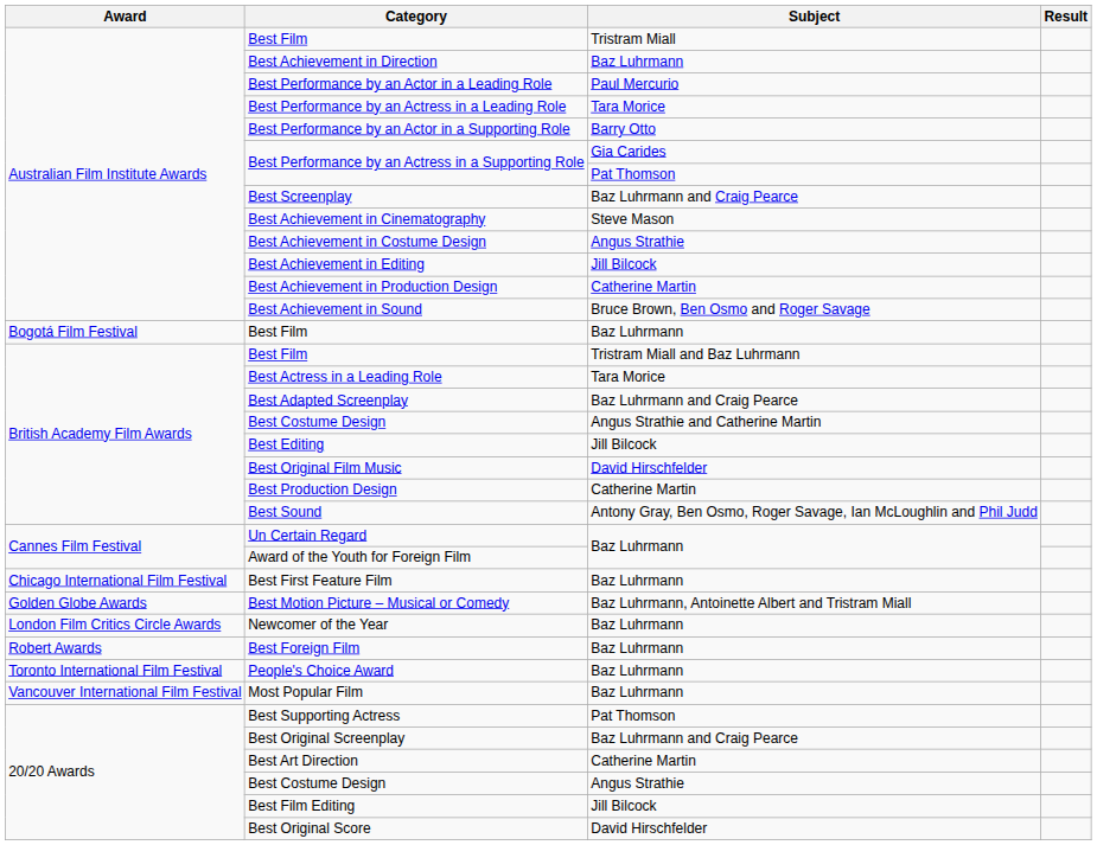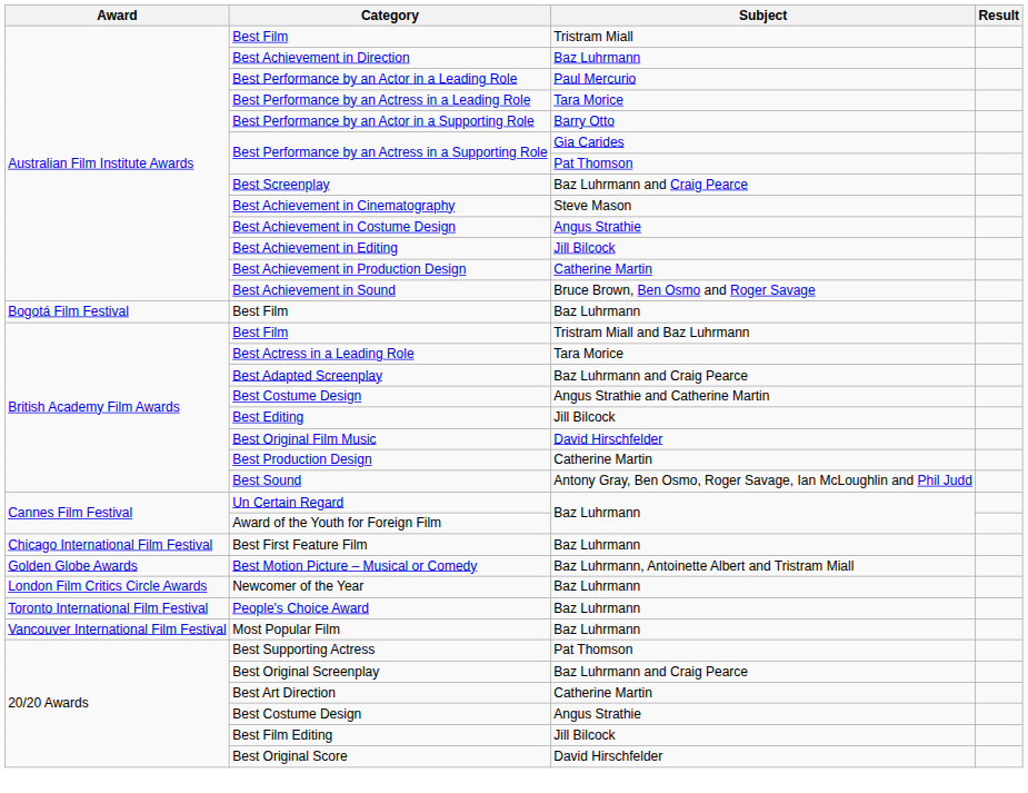- row: Robert Awards | Best Foreign Film | Baz Luhrmann
